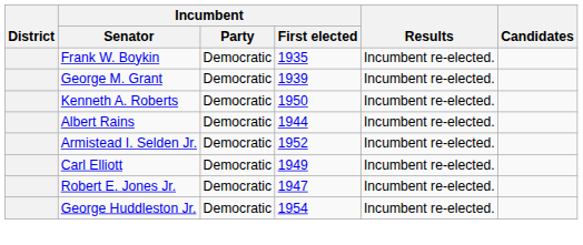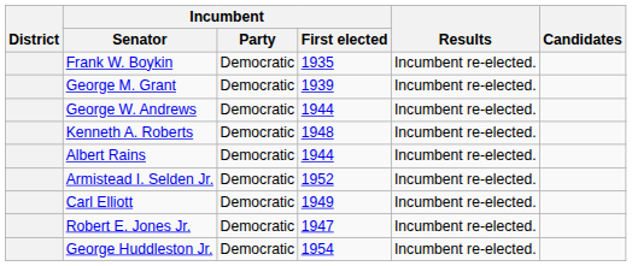+ row: George W. Andrews | Democratic | 1944 | Incumbent re-elected.
Kenneth A. Roberts | Incumbent / First elected: 1950 -> 1948
